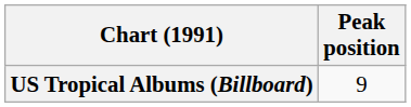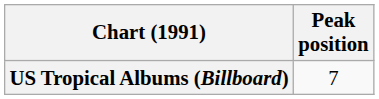US Tropical Albums (Billboard) | Peak position: 9 -> 7
